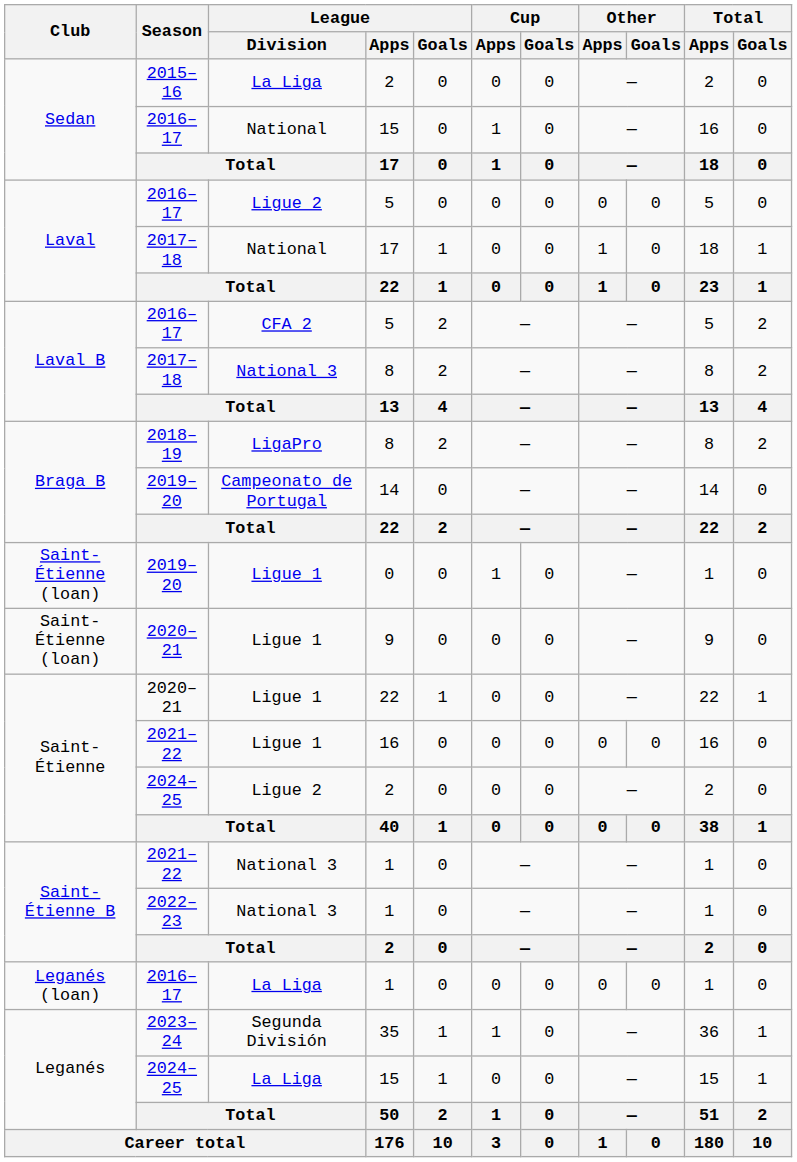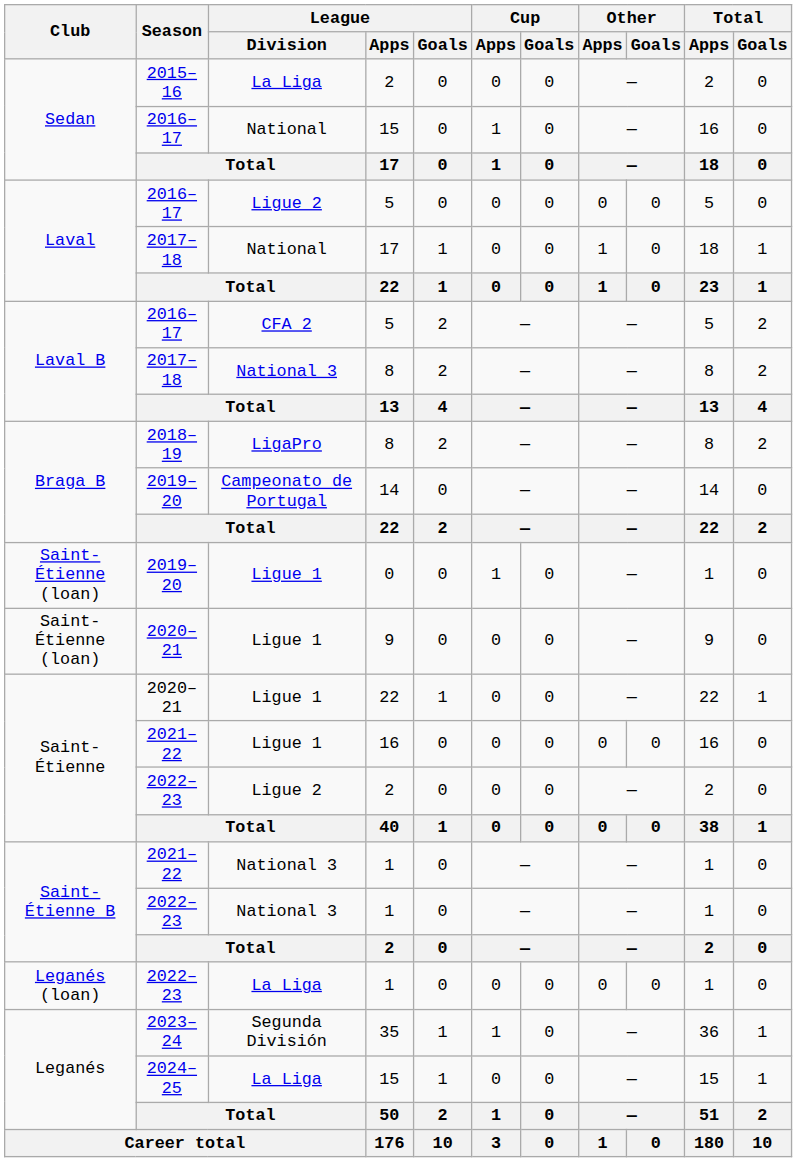Saint-Étienne / 2 | Season: 2024–25 -> 2022–23
Leganés (loan) / 1 | Season: 2016–17 -> 2022–23
